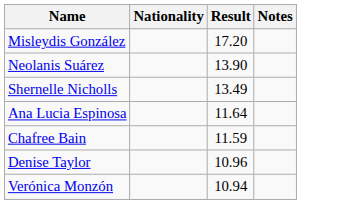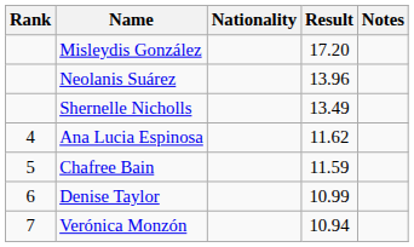+ column: Rank | 4 | 5 | 6 | 7
Neolanis Suárez | Result: 13.90 -> 13.96
Ana Lucia Espinosa | Result: 11.64 -> 11.62
Denise Taylor | Result: 10.96 -> 10.99
